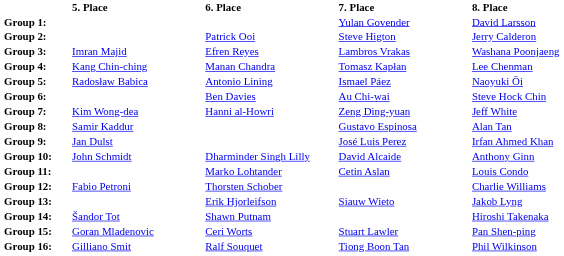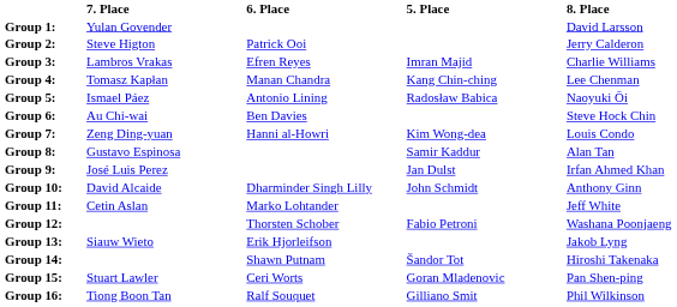columns swapped: 5. Place <-> 7. Place
Group 3: | 8. Place: Washana Poonjaeng -> Charlie Williams
Group 7: | 8. Place: Jeff White -> Louis Condo
Group 11: | 8. Place: Louis Condo -> Jeff White
Group 12: | 8. Place: Charlie Williams -> Washana Poonjaeng
